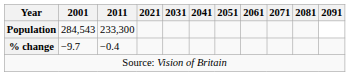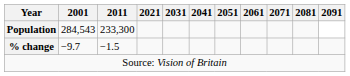% change | 2011: −0.4 -> −1.5
